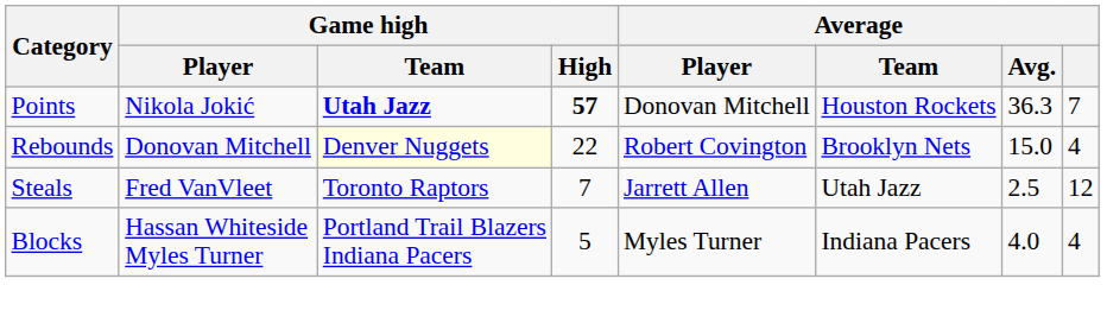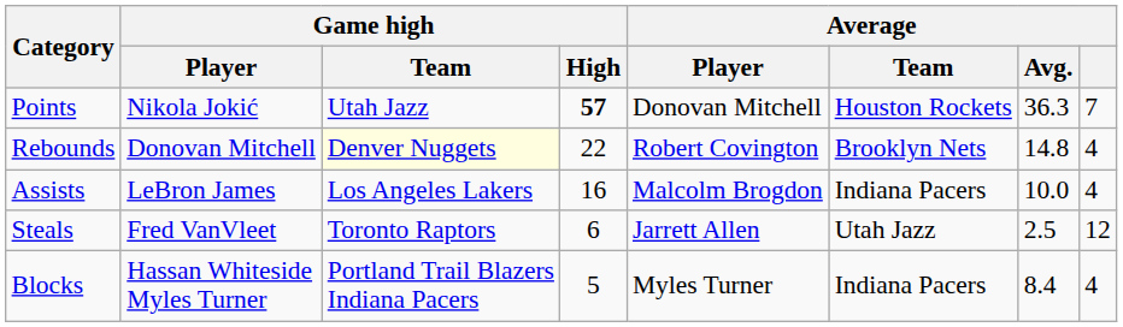Points | Game high / Team: bold -> normal
Rebounds | Average / Avg.: 15.0 -> 14.8
+ row: Assists | LeBron James | Los Angeles Lakers | 16 | Malcolm Brogdon | Indiana Pacers | 10.0 | 4
Steals | Game high / High: 7 -> 6
Blocks | Average / Avg.: 4.0 -> 8.4
